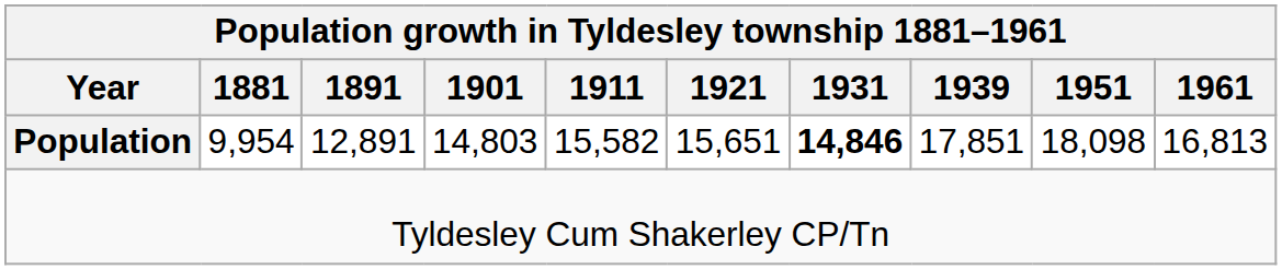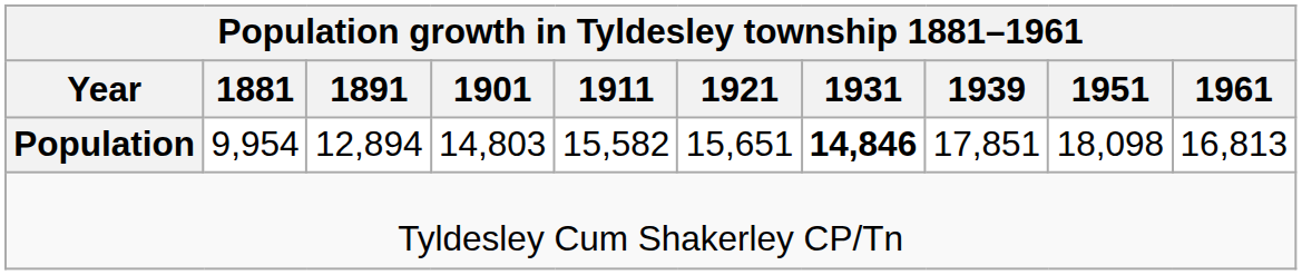Population | 1891: 12,891 -> 12,894
